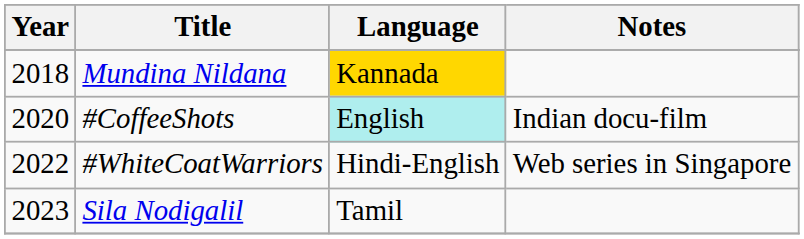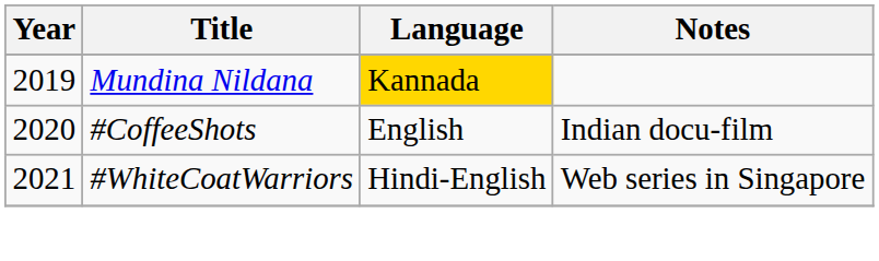Mundina Nildana | Year: 2018 -> 2019
#CoffeeShots | Language: paleturquoise background -> no background
#WhiteCoatWarriors | Year: 2022 -> 2021
- row: 2023 | Sila Nodigalil | Tamil
